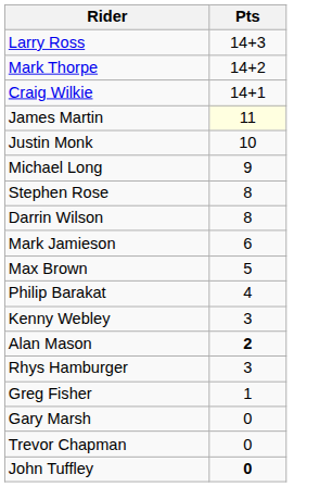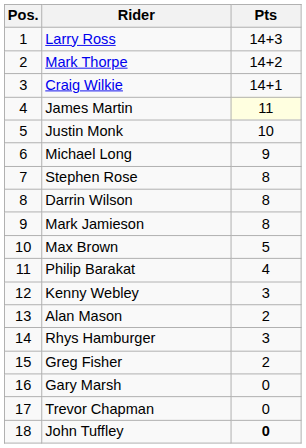+ column: Pos. | 1 | 2 | 3 | 4 | 5 | 6 | 7 | 8 | 9 | 10 | 11 | 12 | 13 | 14 | 15 | 16 | 17 | 18
Mark Jamieson | Pts: 6 -> 8
Alan Mason | Pts: bold -> normal
Greg Fisher | Pts: 1 -> 2
